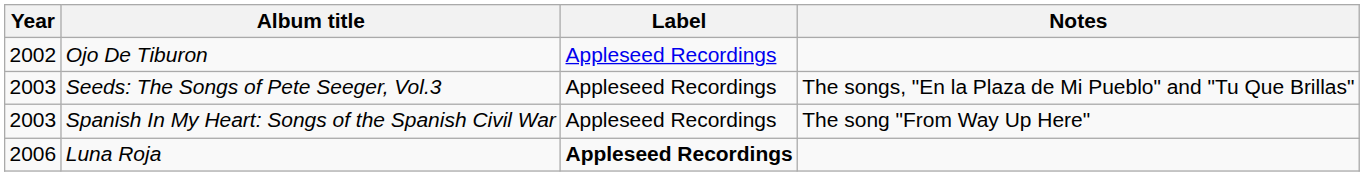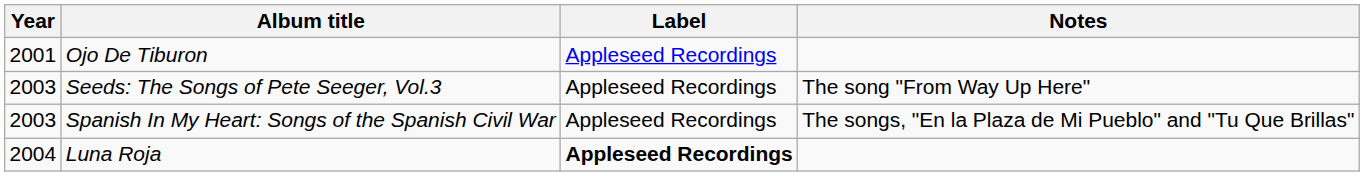Ojo De Tiburon | Year: 2002 -> 2001
Seeds: The Songs of Pete Seeger, Vol.3 | Notes: The songs, "En la Plaza de Mi Pueblo" and "Tu Que Brillas" -> The song "From Way Up Here"
Spanish In My Heart: Songs of the Spanish Civil War | Notes: The song "From Way Up Here" -> The songs, "En la Plaza de Mi Pueblo" and "Tu Que Brillas"
Luna Roja | Year: 2006 -> 2004
